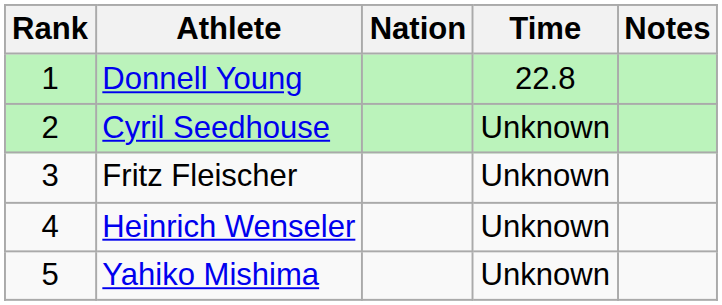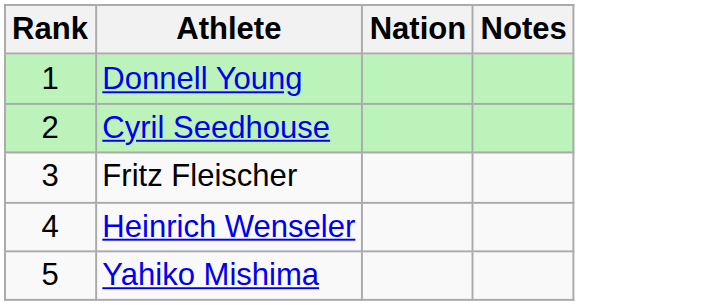- column: Time | 22.8 | Unknown | Unknown | Unknown | Unknown
